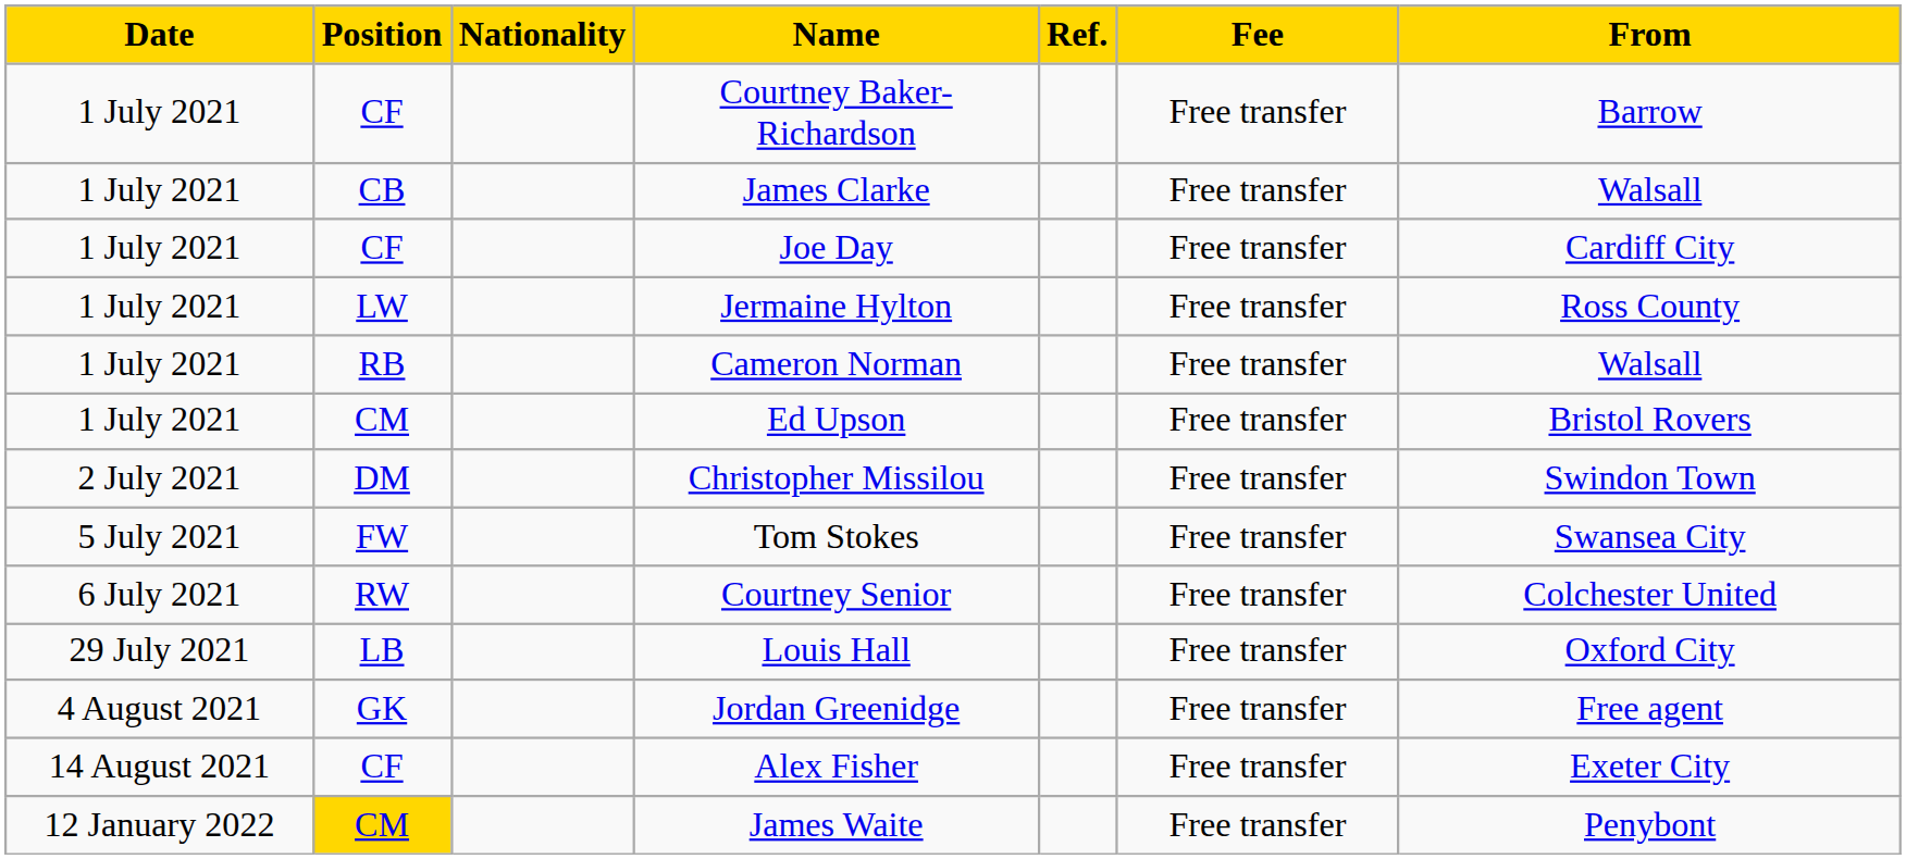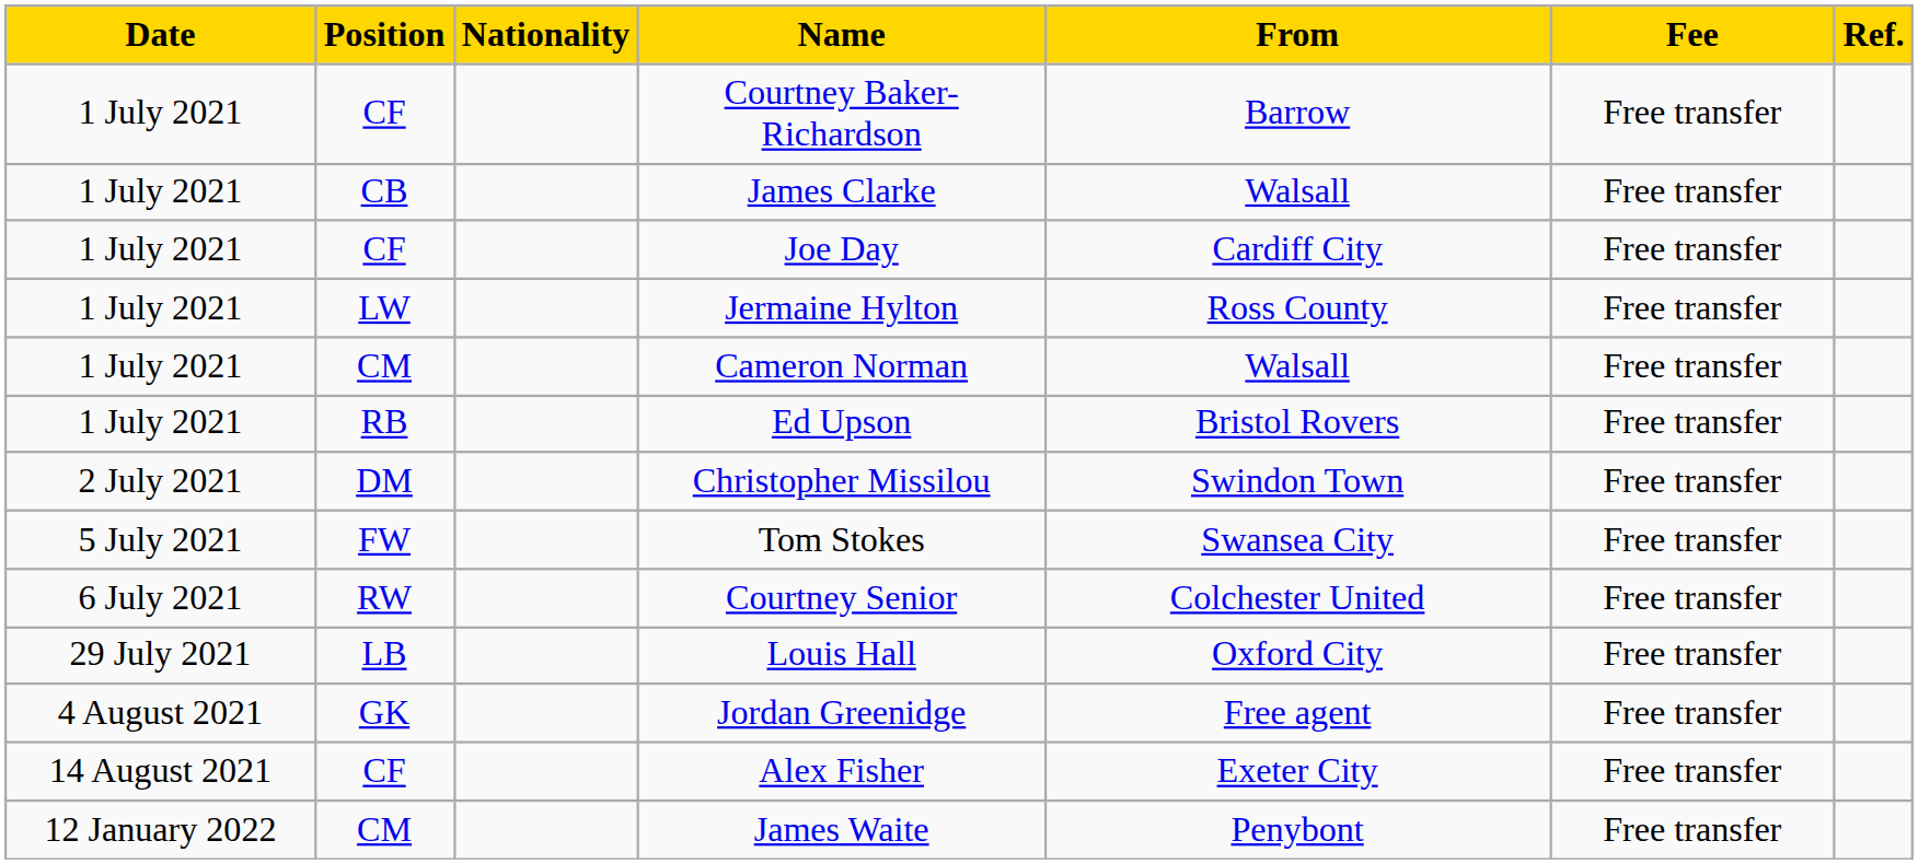columns swapped: From <-> Ref.
Cameron Norman | Position: RB -> CM
Ed Upson | Position: CM -> RB
James Waite | Position: gold background -> no background
